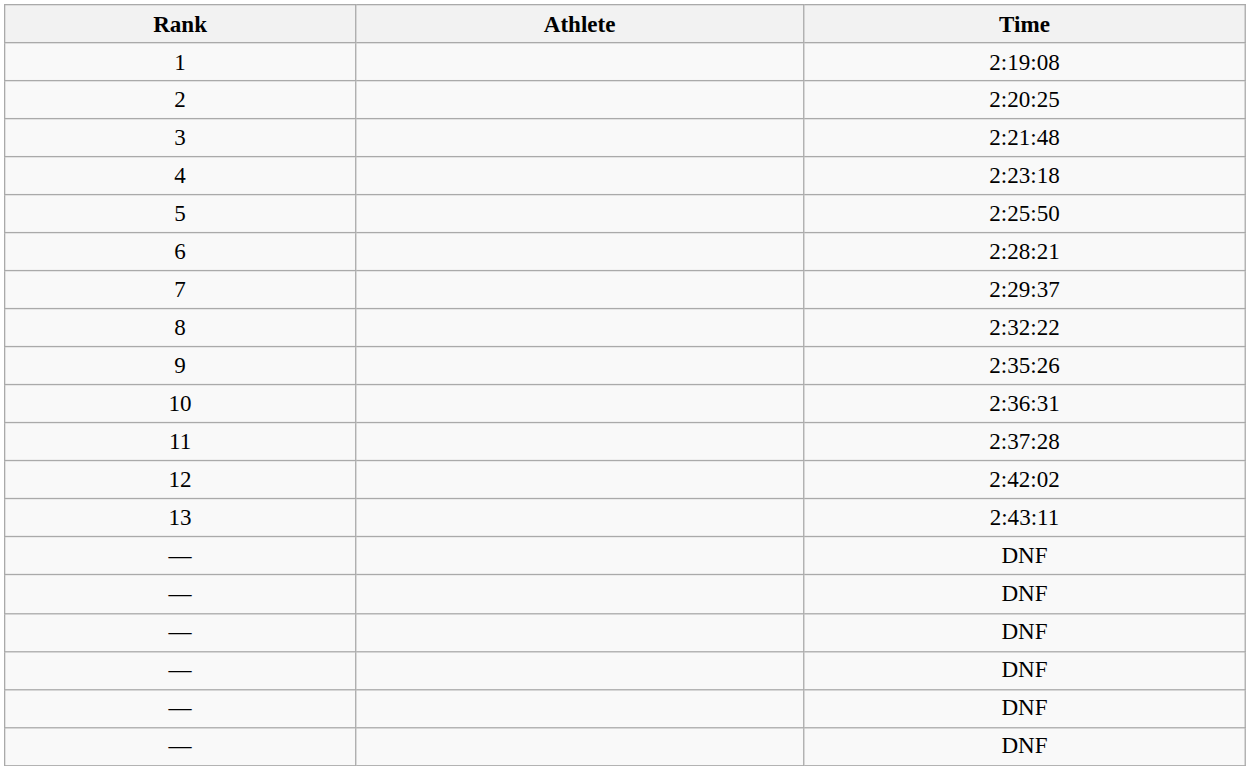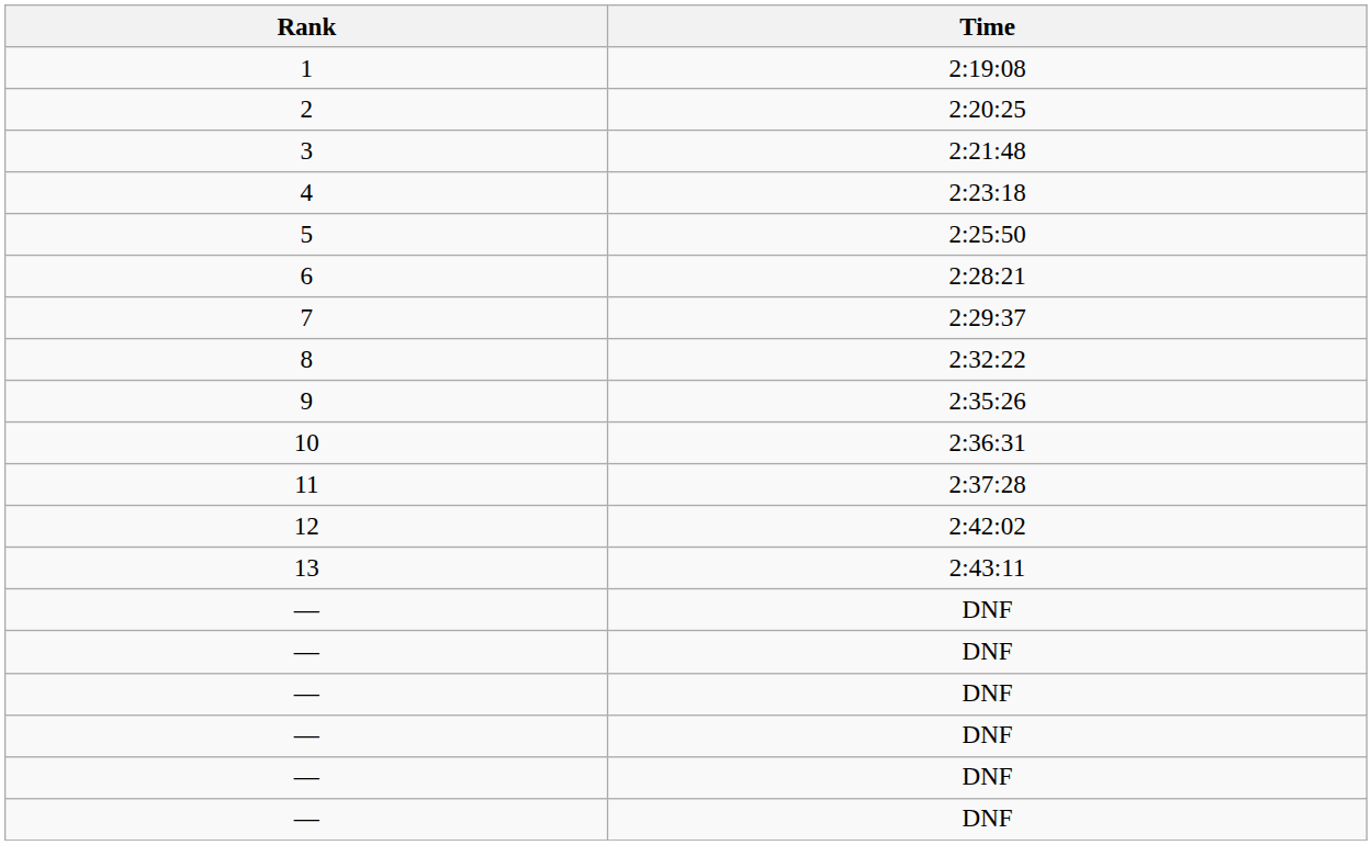- column: Athlete
